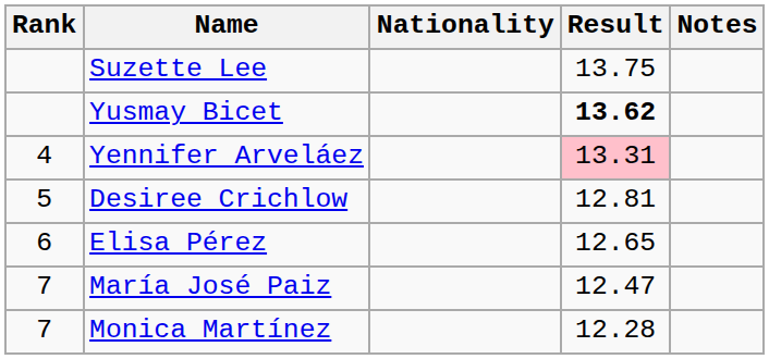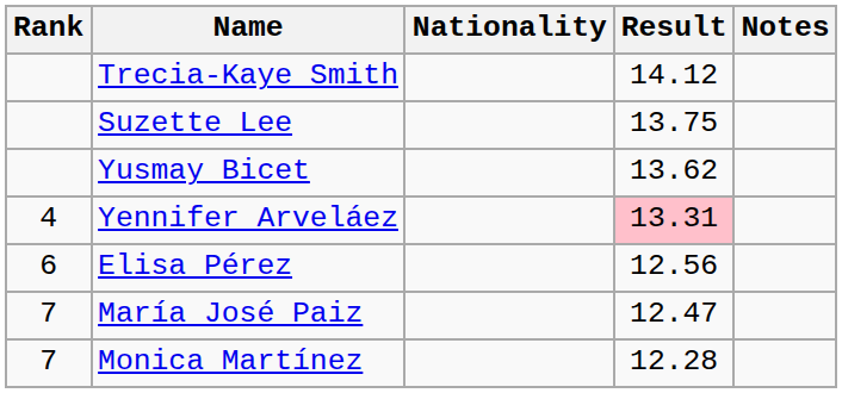+ row: Trecia-Kaye Smith | 14.12
Yusmay Bicet | Result: bold -> normal
- row: 5 | Desiree Crichlow | 12.81
Elisa Pérez | Result: 12.65 -> 12.56
